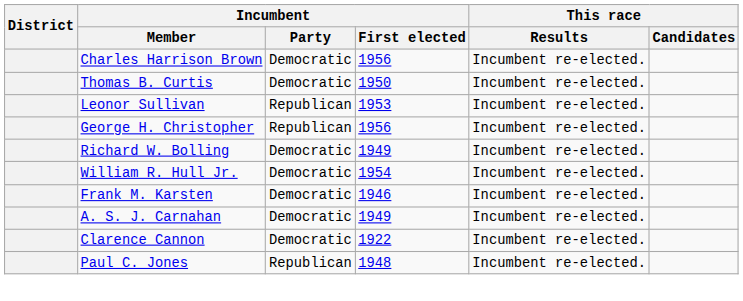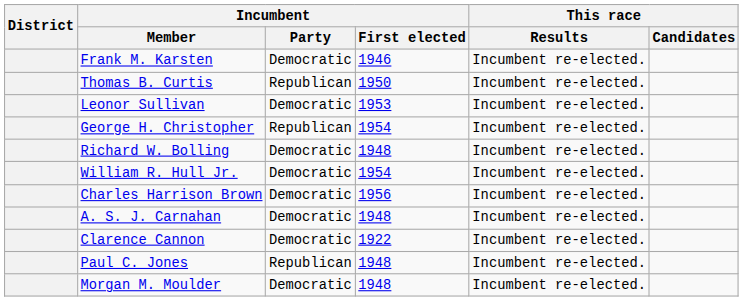rows swapped: Frank M. Karsten <-> Charles Harrison Brown
Thomas B. Curtis | Incumbent / Party: Democratic -> Republican
Leonor Sullivan | Incumbent / Party: Republican -> Democratic
George H. Christopher | Incumbent / First elected: 1956 -> 1954
Richard W. Bolling | Incumbent / First elected: 1949 -> 1948
A. S. J. Carnahan | Incumbent / First elected: 1949 -> 1948
+ row: Morgan M. Moulder | Democratic | 1948 | Incumbent re-elected.
